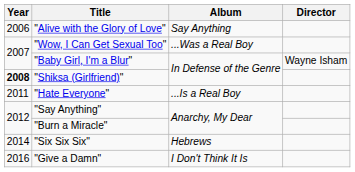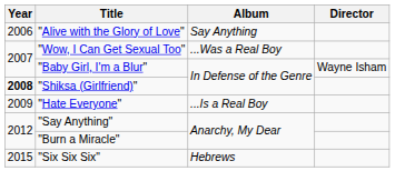"Hate Everyone" | Year: 2011 -> 2009
"Six Six Six" | Year: 2014 -> 2015
- row: 2016 | "Give a Damn" | I Don't Think It Is
